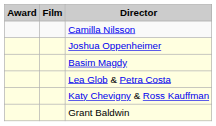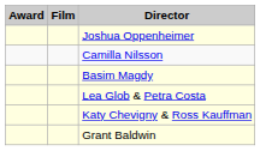rows swapped: Joshua Oppenheimer <-> Camilla Nilsson
